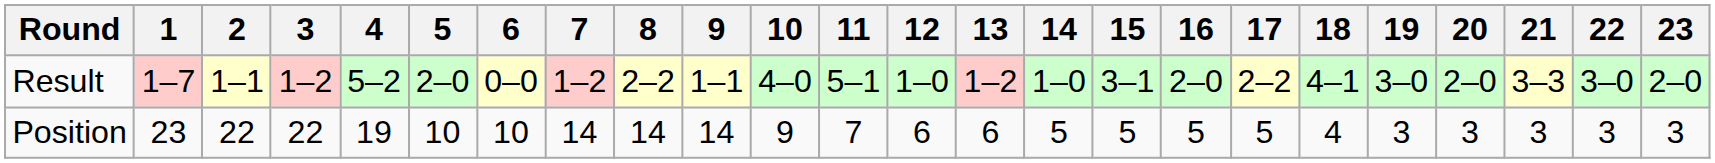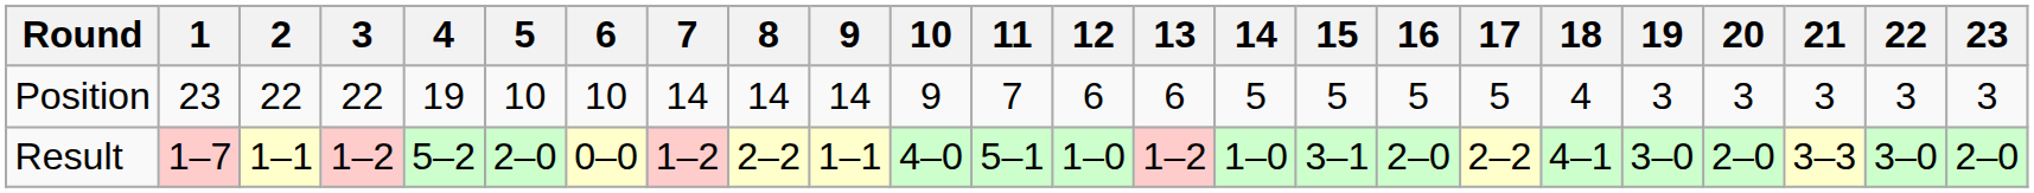rows swapped: Result <-> Position
